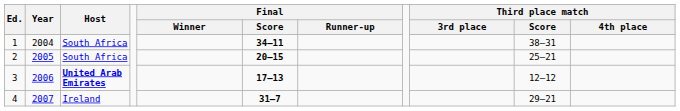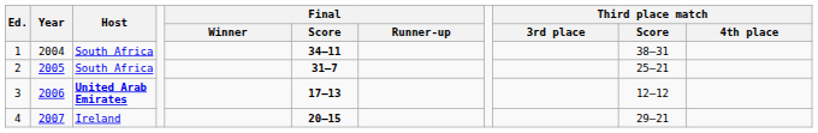2 | Final / Score: 20–15 -> 31–7
4 | Final / Score: 31–7 -> 20–15
